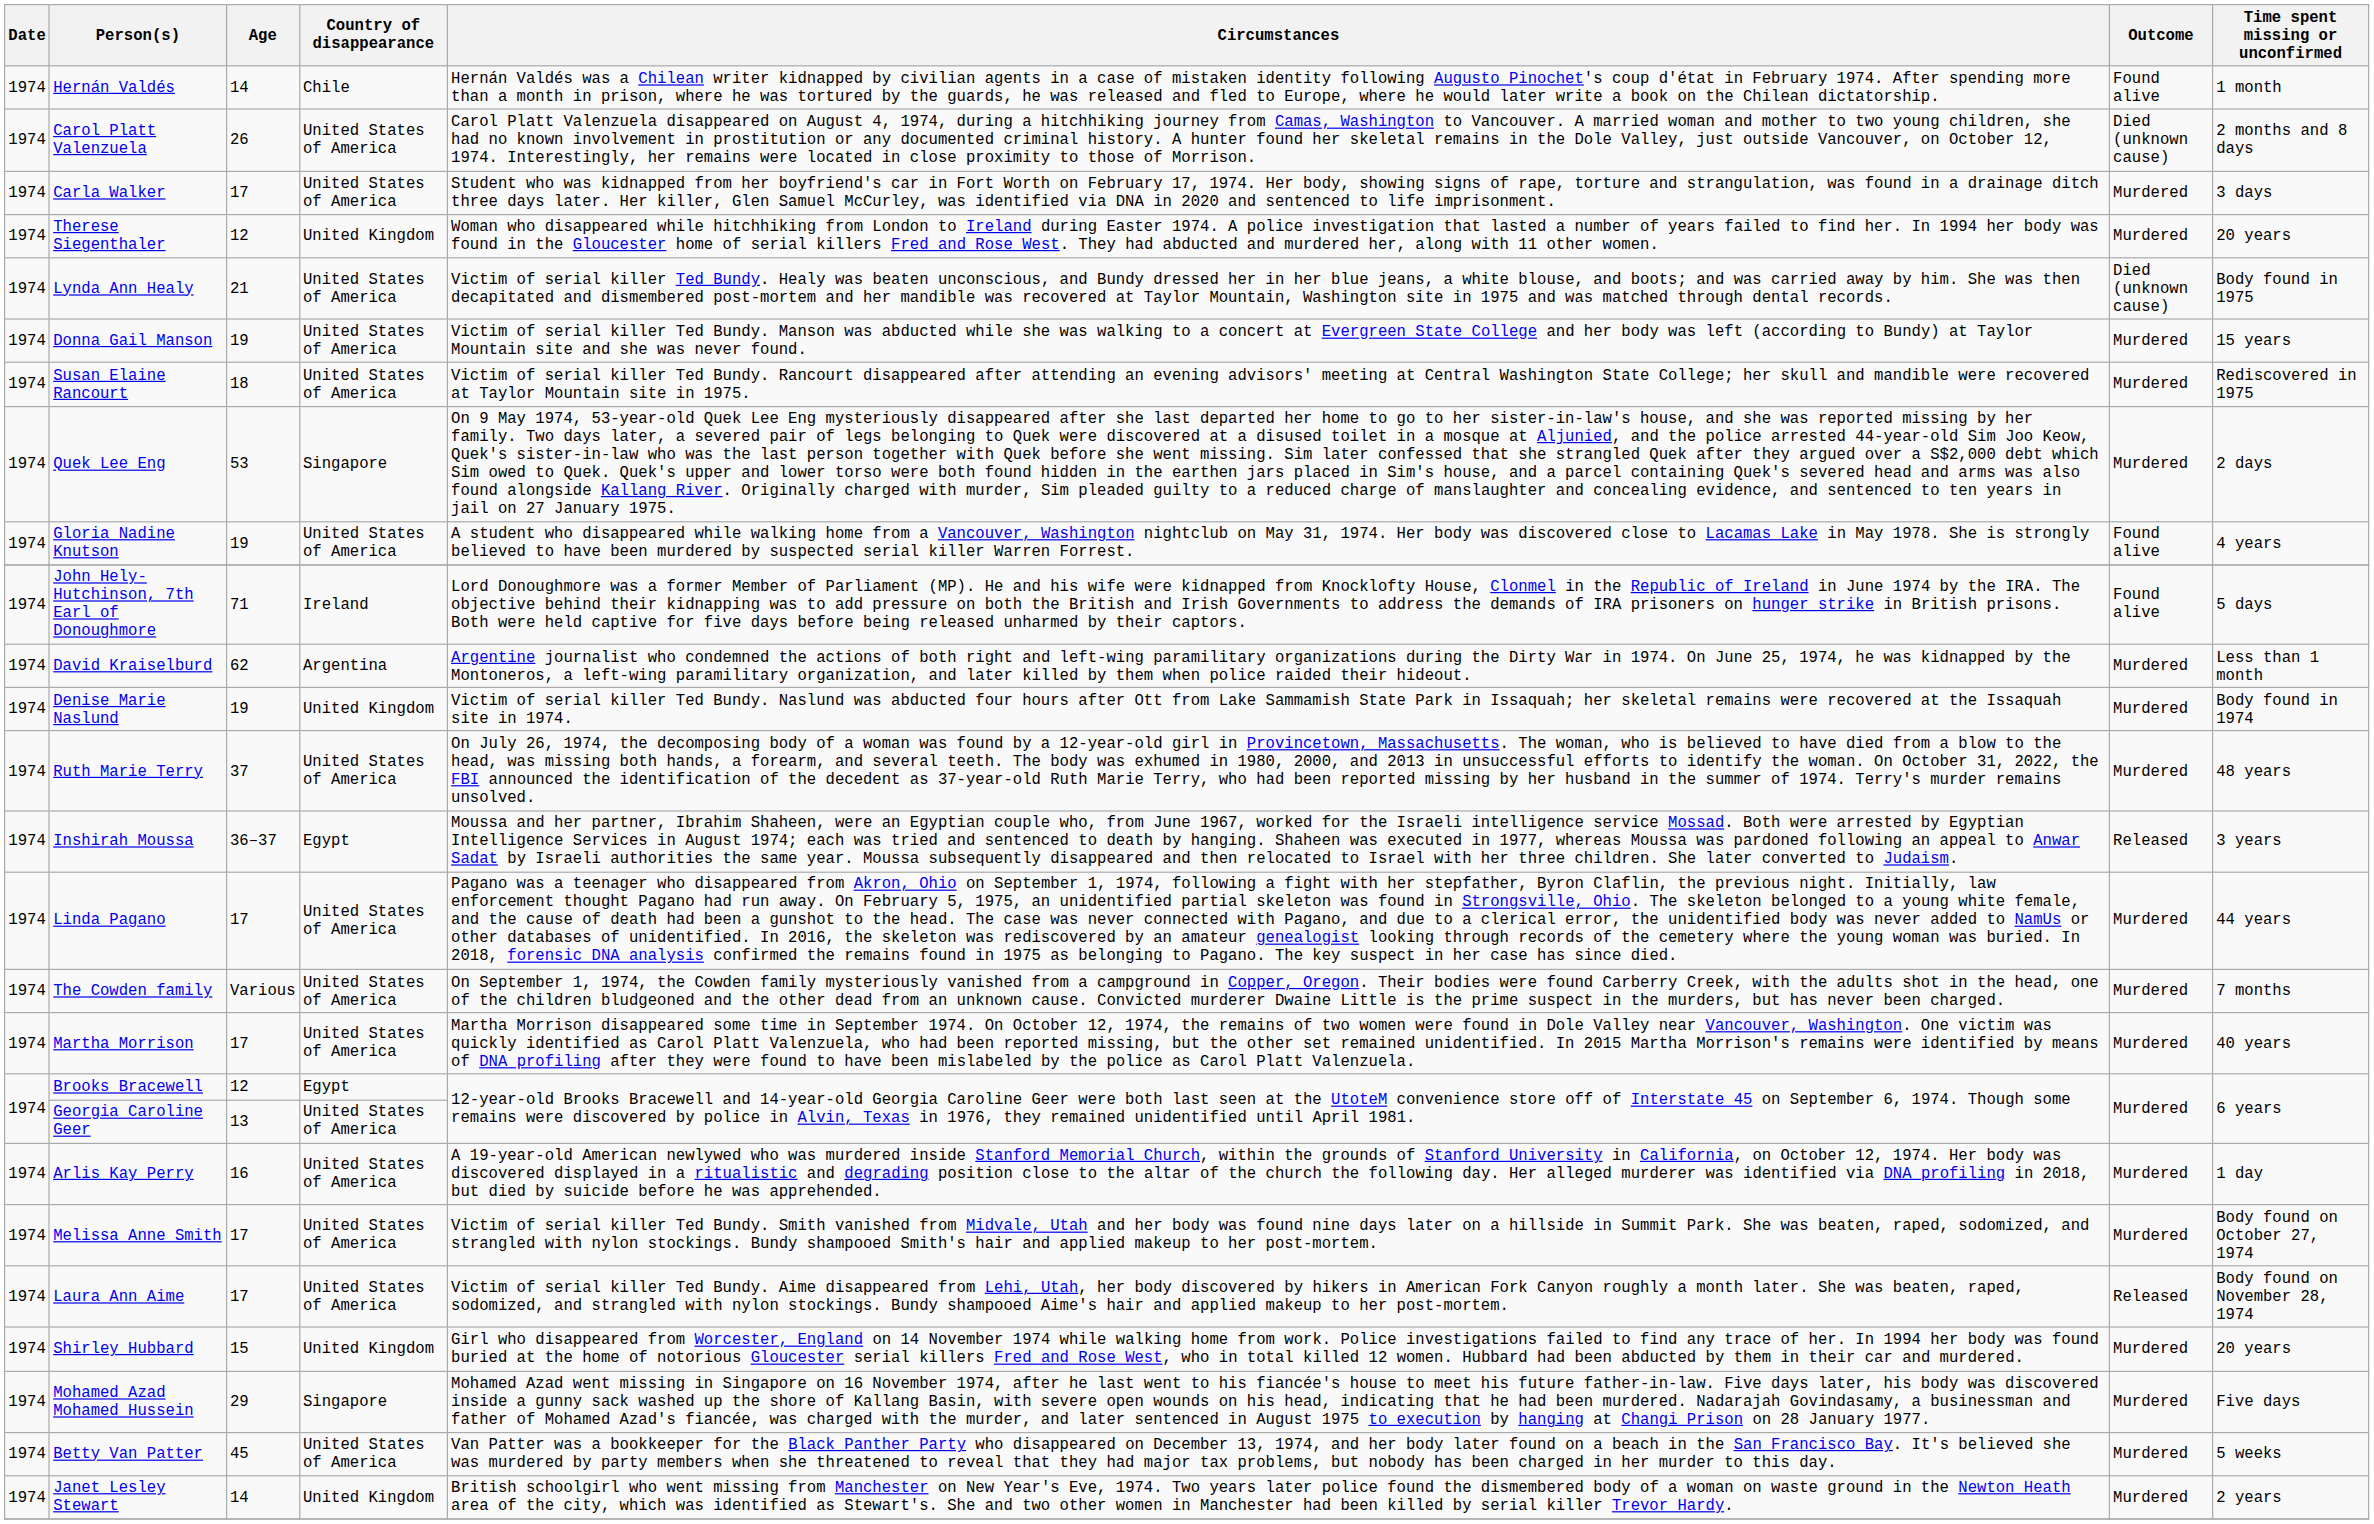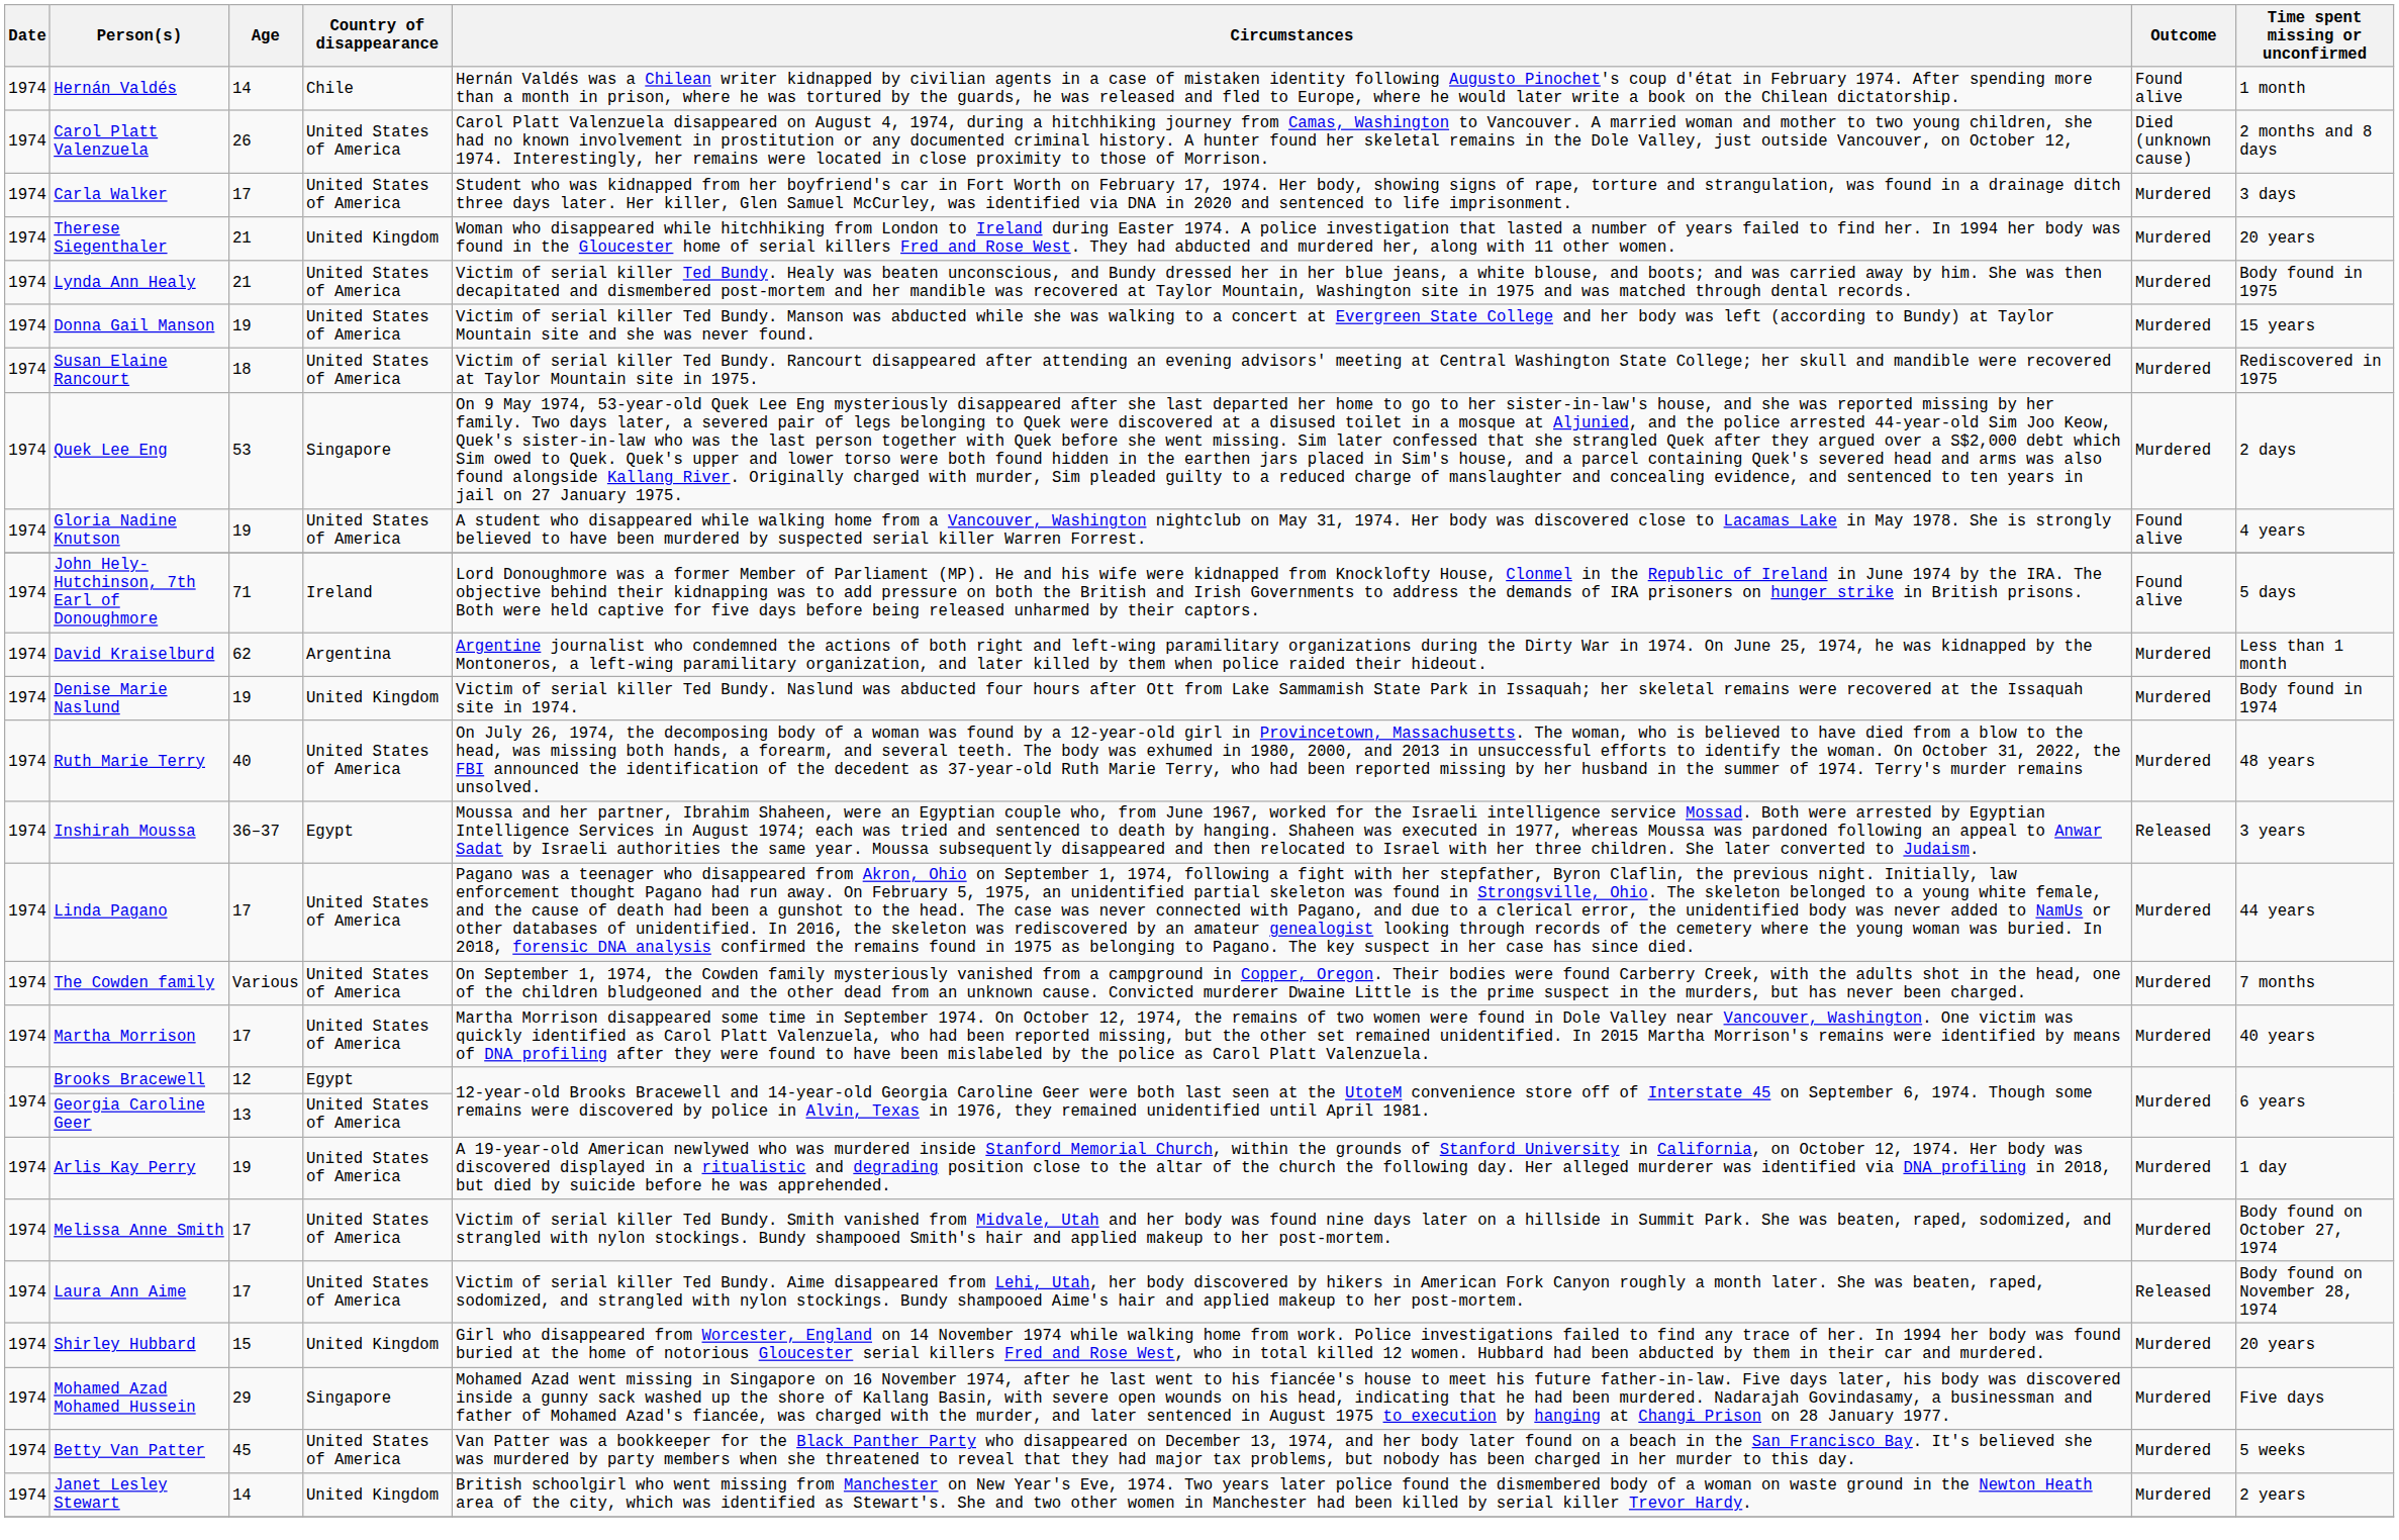Therese Siegenthaler | Age: 12 -> 21
Lynda Ann Healy | Outcome: Died (unknown cause) -> Murdered
Ruth Marie Terry | Age: 37 -> 40
Arlis Kay Perry | Age: 16 -> 19
